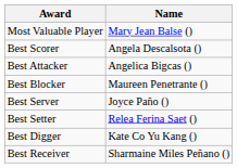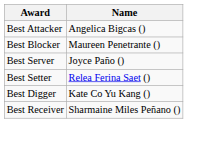- row: Most Valuable Player | Mary Jean Balse ()
- row: Best Scorer | Angela Descalsota ()
